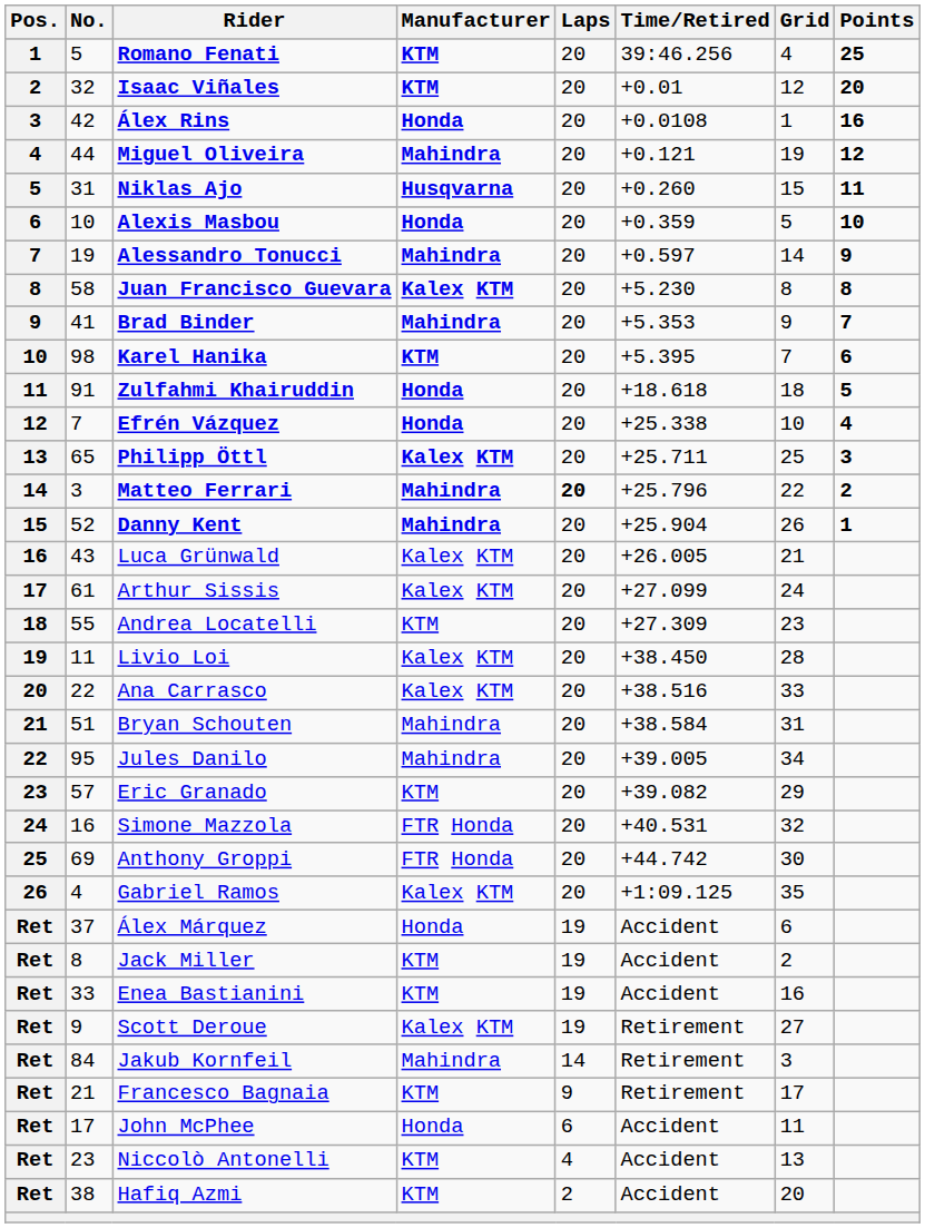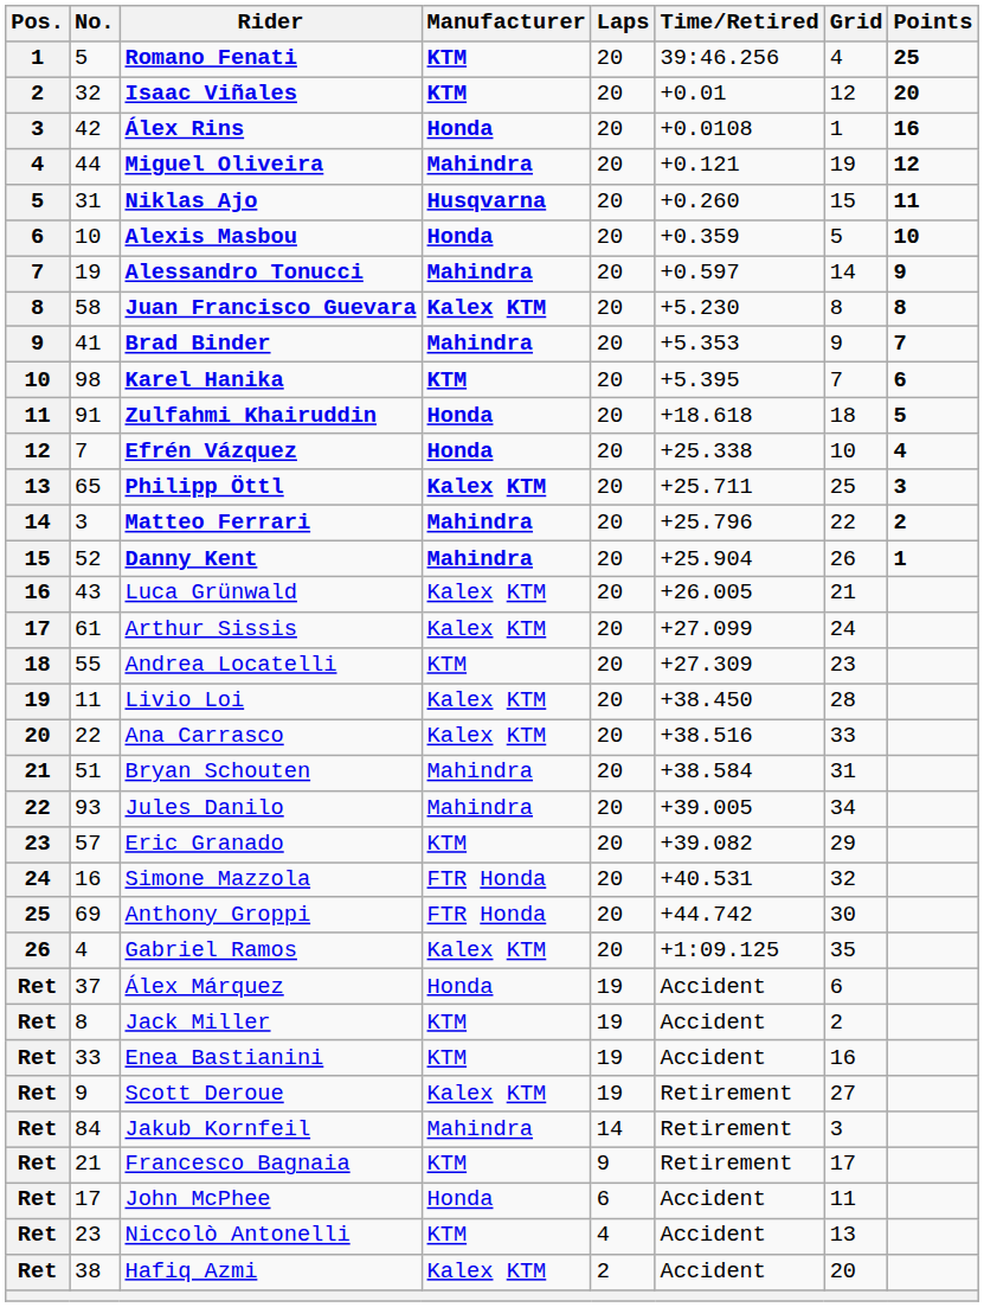Matteo Ferrari | Laps: bold -> normal
Jules Danilo | No.: 95 -> 93
Hafiq Azmi | Manufacturer: KTM -> Kalex KTM
